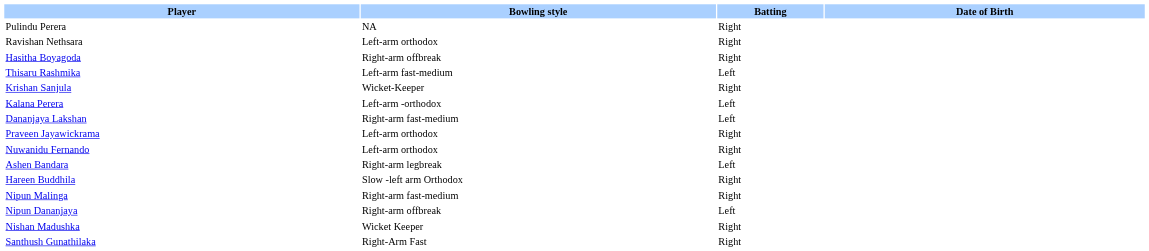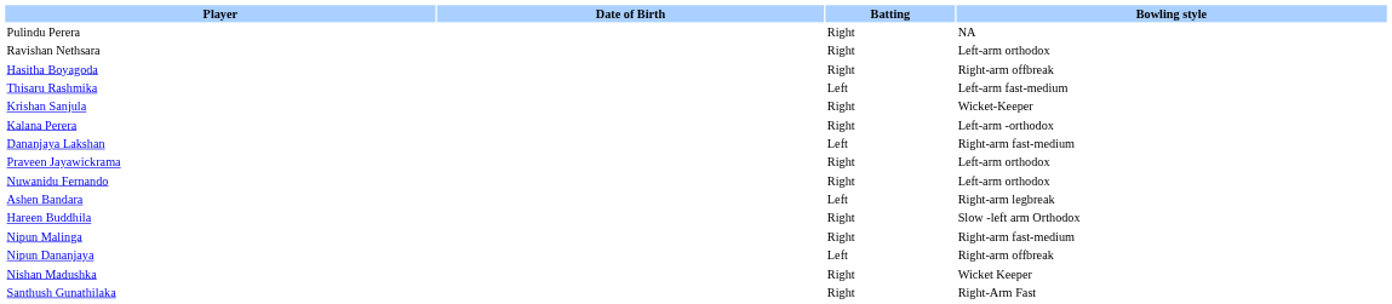columns swapped: Date of Birth <-> Bowling style
Kalana Perera | Batting: Left -> Right
